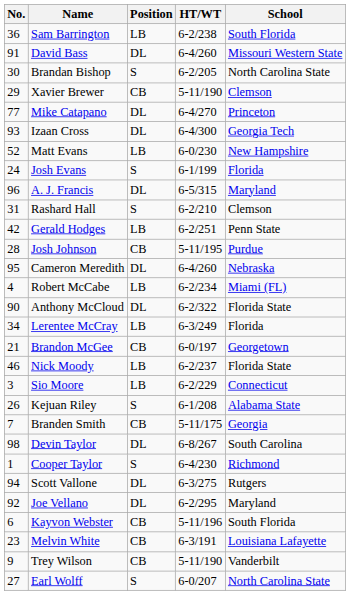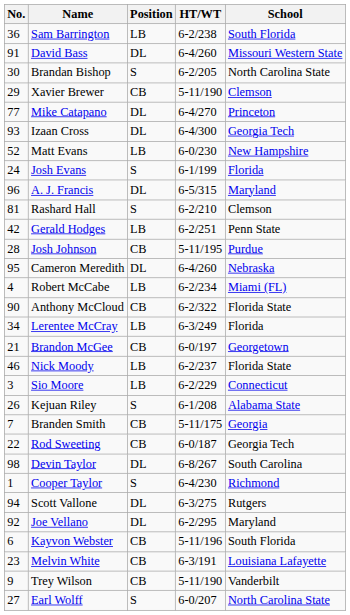Rashard Hall | No.: 31 -> 81
Anthony McCloud | Position: DL -> CB
+ row: 22 | Rod Sweeting | CB | 6-0/187 | Georgia Tech
